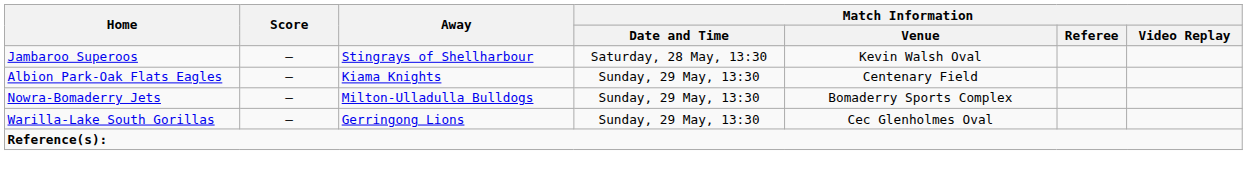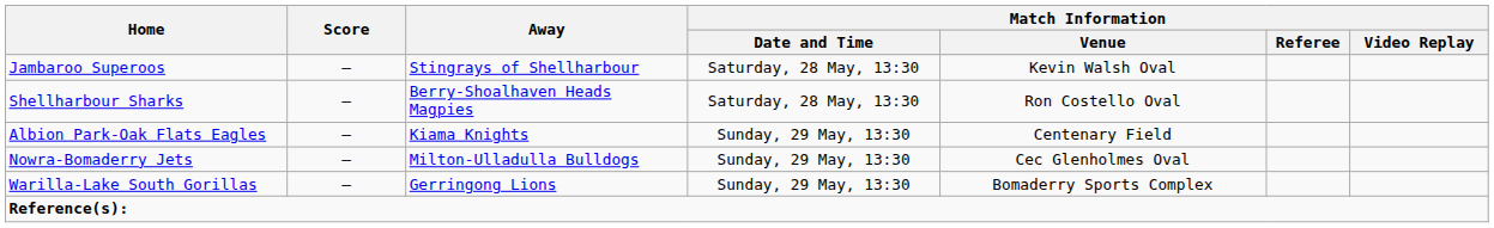+ row: Shellharbour Sharks | – | Berry-Shoalhaven Heads Magpies | Saturday, 28 May, 13:30 | Ron Costello Oval
Nowra-Bomaderry Jets | Match Information / Venue: Bomaderry Sports Complex -> Cec Glenholmes Oval
Warilla-Lake South Gorillas | Match Information / Venue: Cec Glenholmes Oval -> Bomaderry Sports Complex
